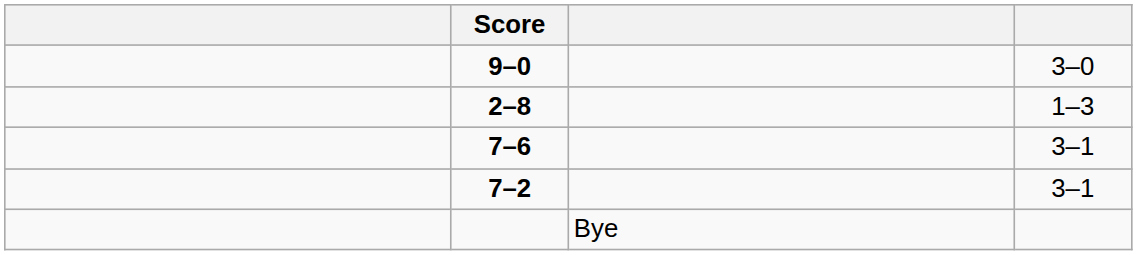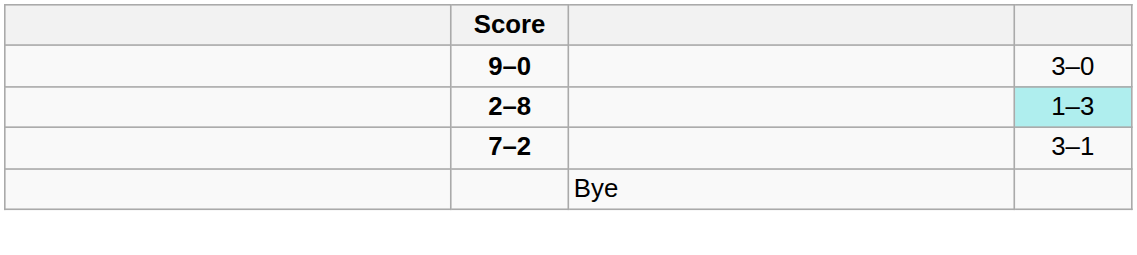2–8 | column 4: no background -> paleturquoise background
- row: 7–6 | 3–1
